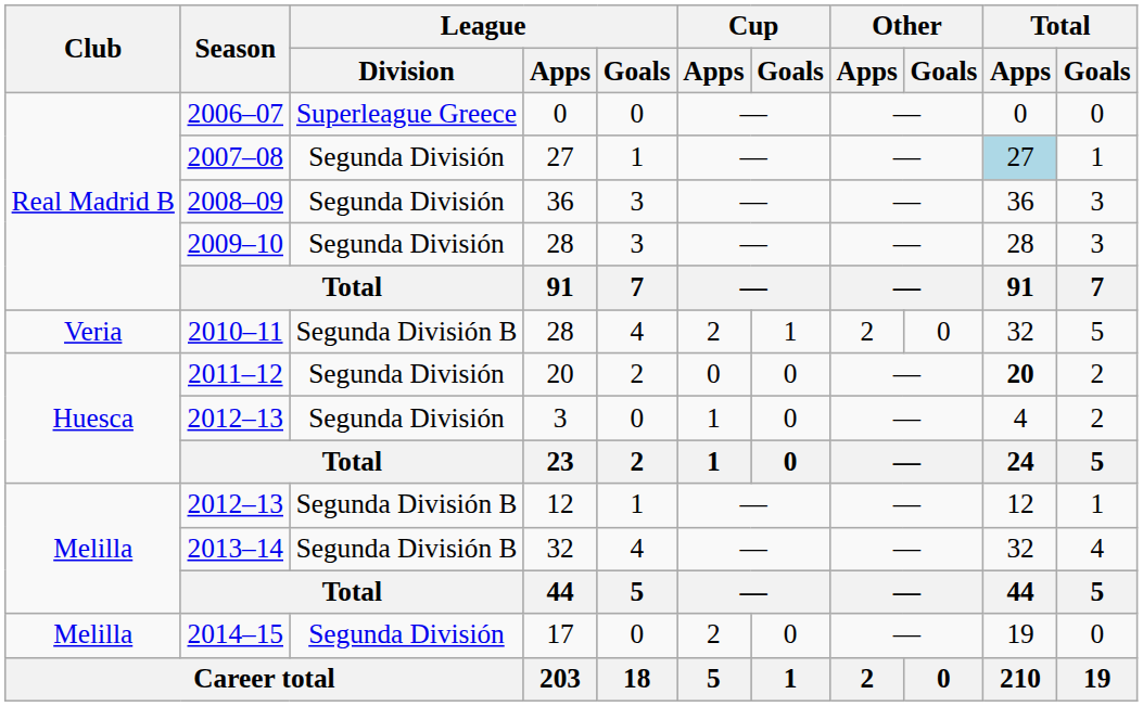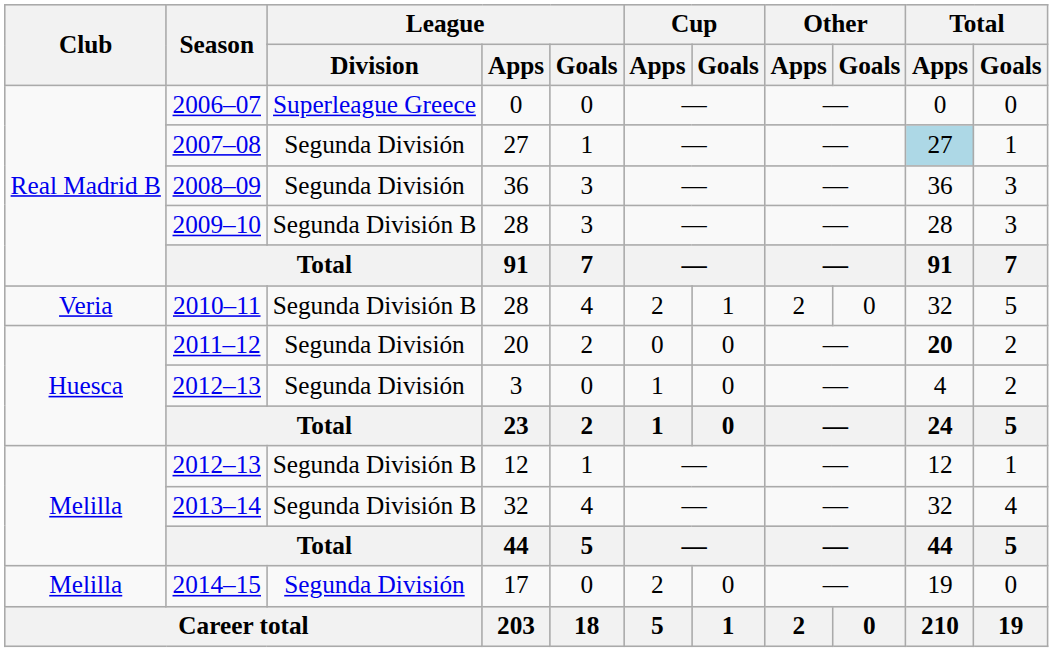2009–10 | League / Division: Segunda División -> Segunda División B
